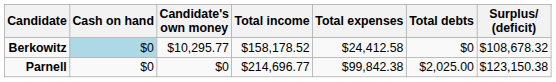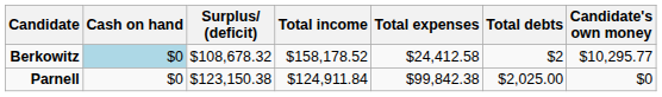columns swapped: Candidate's own money <-> Surplus/ (deficit)
Berkowitz | Total debts: $0 -> $2
Parnell | Total income: $214,696.77 -> $124,911.84
